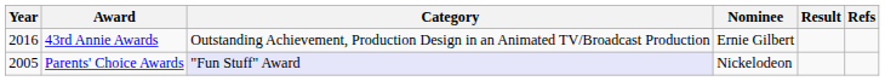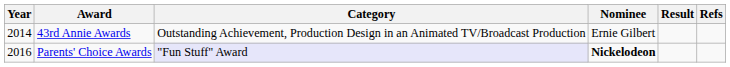43rd Annie Awards | Year: 2016 -> 2014
Parents' Choice Awards | Year: 2005 -> 2016
Parents' Choice Awards | Nominee: normal -> bold
